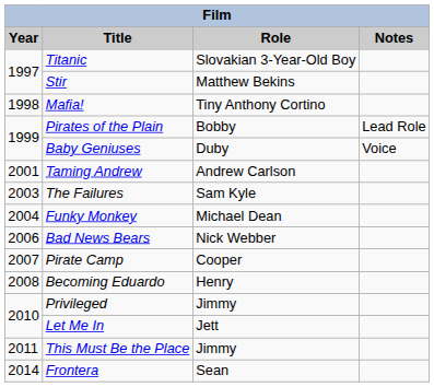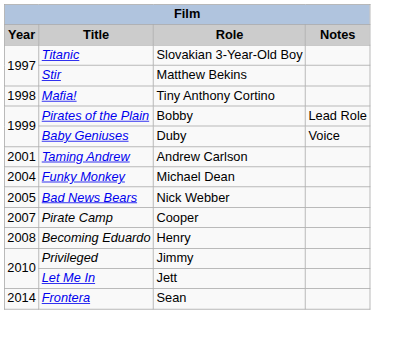- row: 2003 | The Failures | Sam Kyle
Bad News Bears | Year: 2006 -> 2005
- row: 2011 | This Must Be the Place | Jimmy
